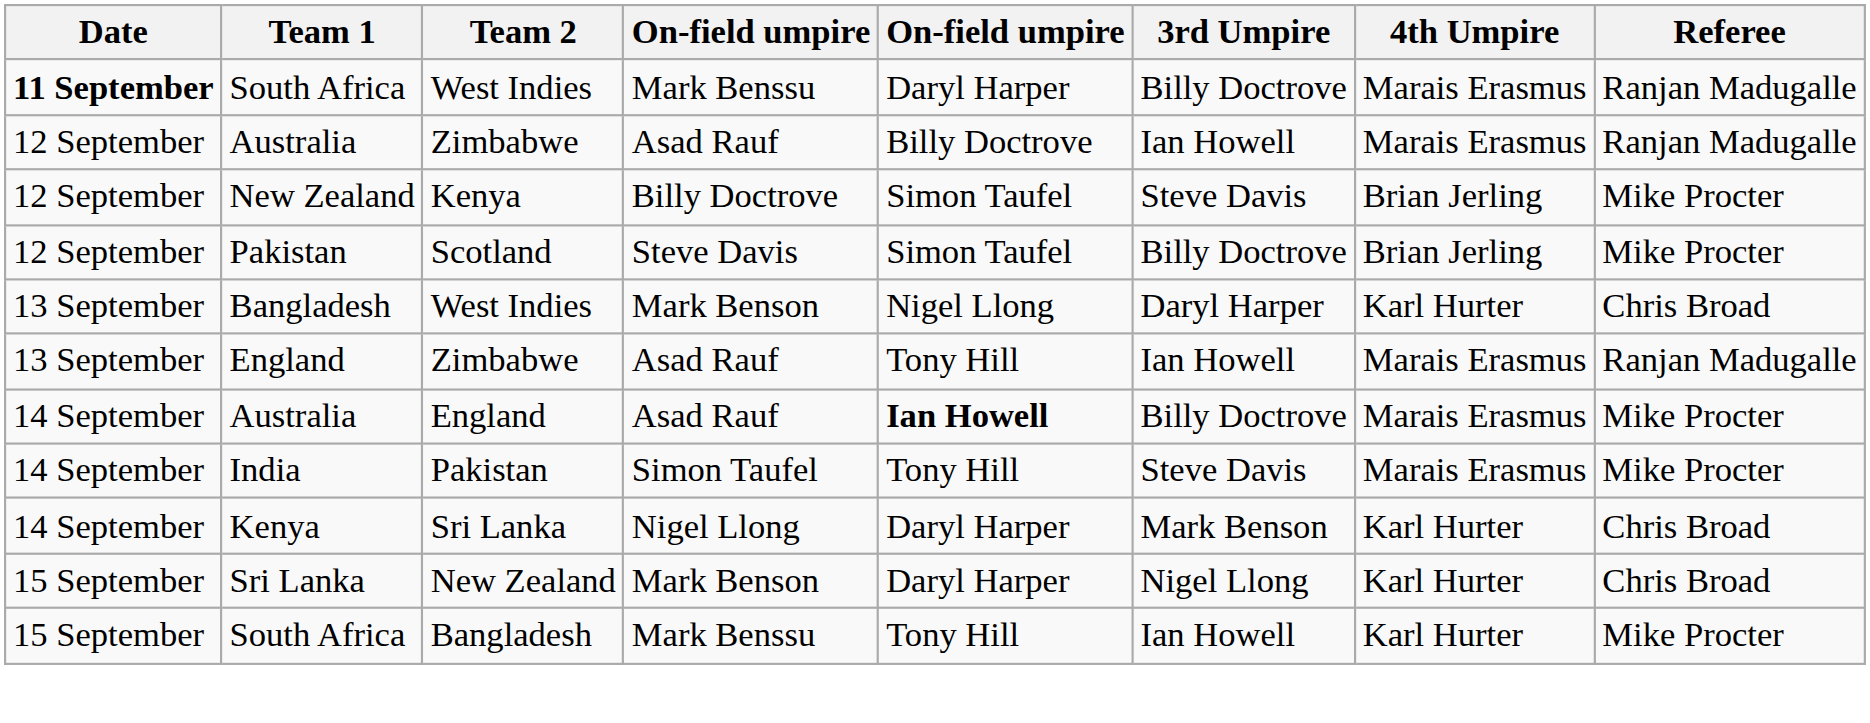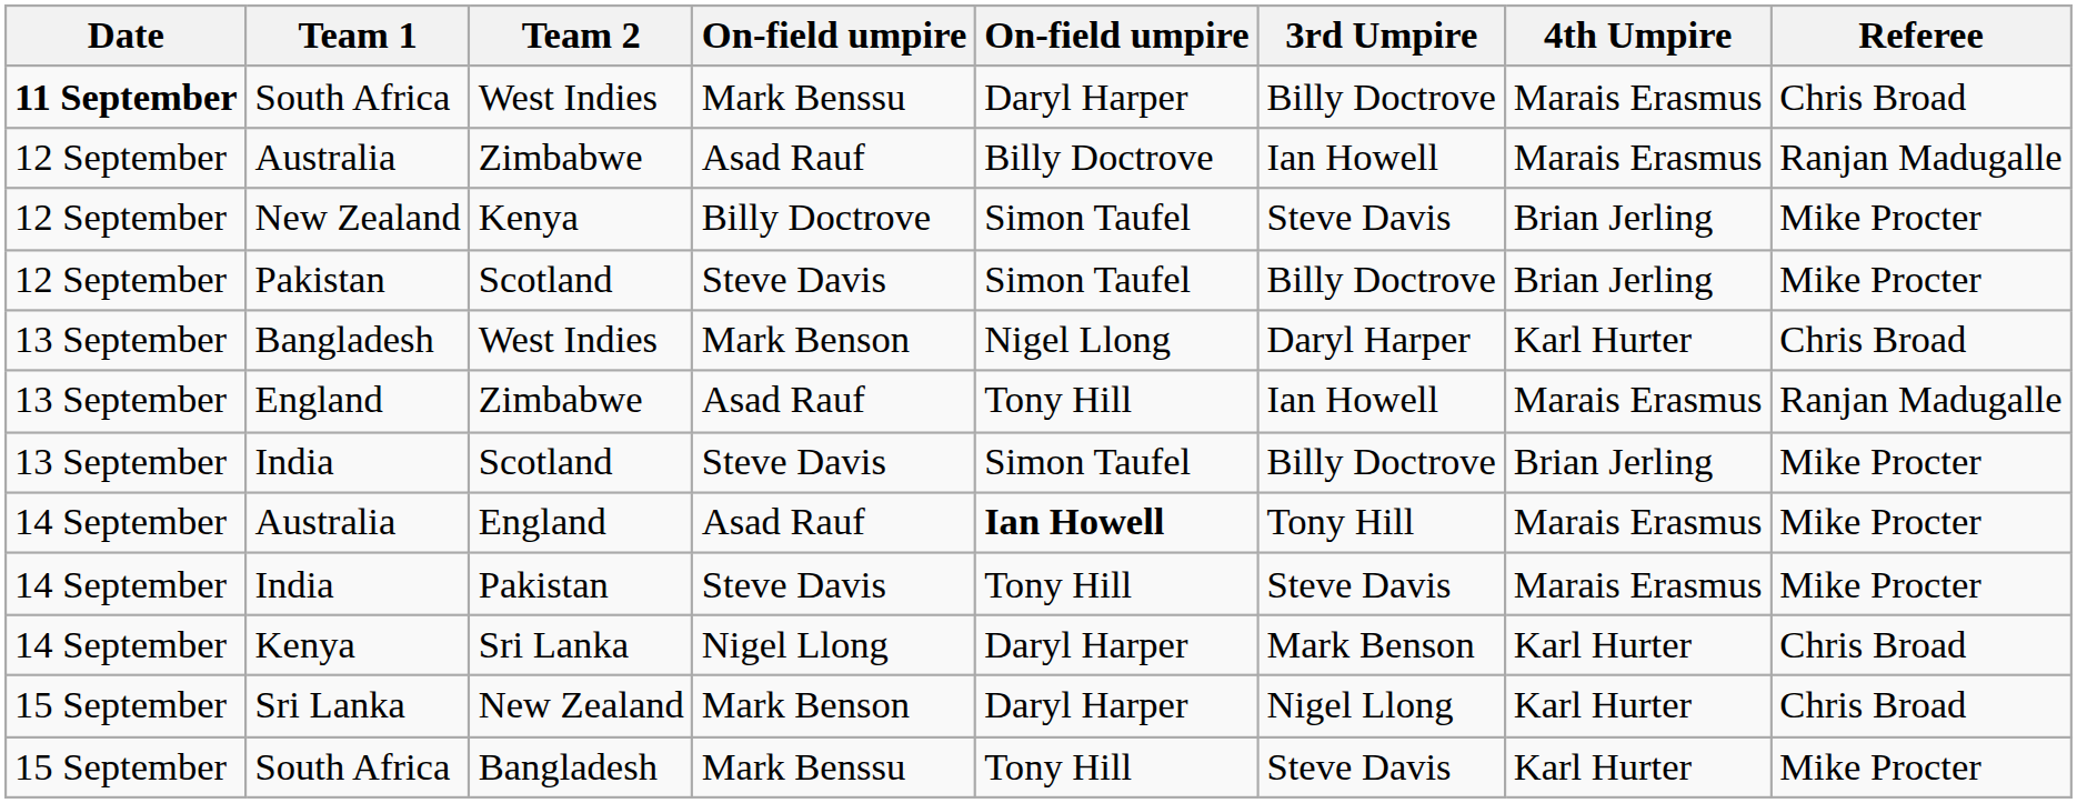South Africa / West Indies | Referee: Ranjan Madugalle -> Chris Broad
+ row: 13 September | India | Scotland | Steve Davis | Simon Taufel | Billy Doctrove | Brian Jerling | Mike Procter
Australia / England | 3rd Umpire: Billy Doctrove -> Tony Hill
India / Pakistan | column 4: Simon Taufel -> Steve Davis
South Africa / Bangladesh | 3rd Umpire: Ian Howell -> Steve Davis
